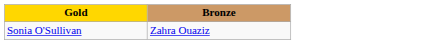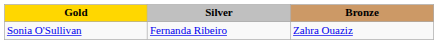+ column: Silver | Fernanda Ribeiro
